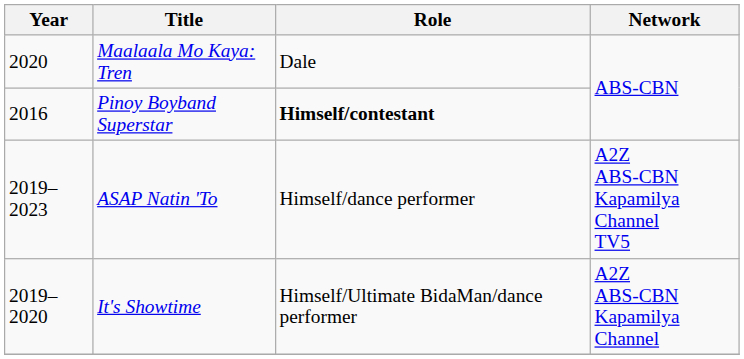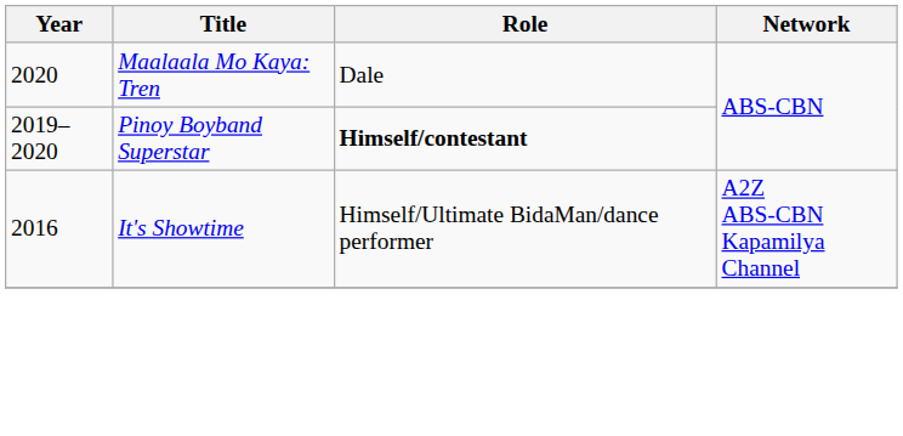Pinoy Boyband Superstar | Year: 2016 -> 2019–2020
- row: 2019–2023 | ASAP Natin 'To | Himself/dance performer | A2Z ABS-CBN Kapamilya Channel TV5
It's Showtime | Year: 2019–2020 -> 2016
